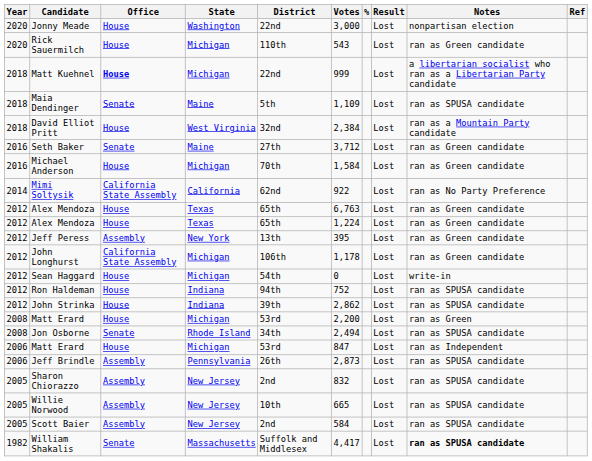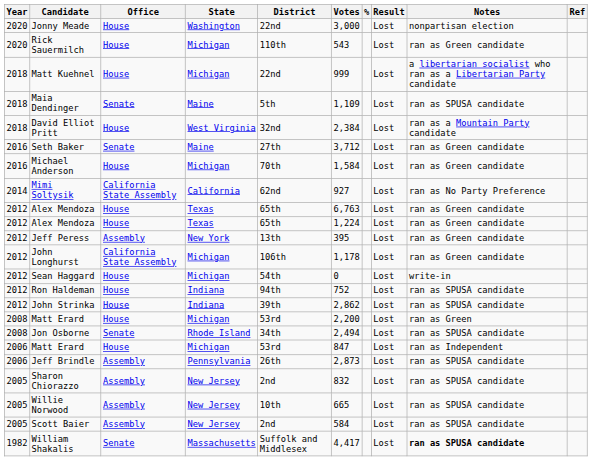Matt Kuehnel | Office: bold -> normal
Mimi Soltysik | Votes: 922 -> 927
